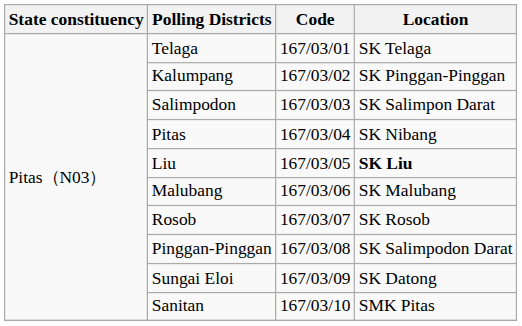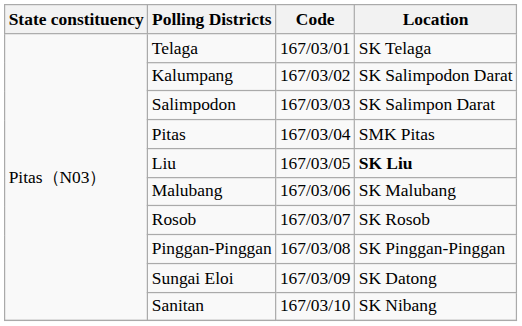Kalumpang | Location: SK Pinggan-Pinggan -> SK Salimpodon Darat
Pitas | Location: SK Nibang -> SMK Pitas
Pinggan-Pinggan | Location: SK Salimpodon Darat -> SK Pinggan-Pinggan
Sanitan | Location: SMK Pitas -> SK Nibang
